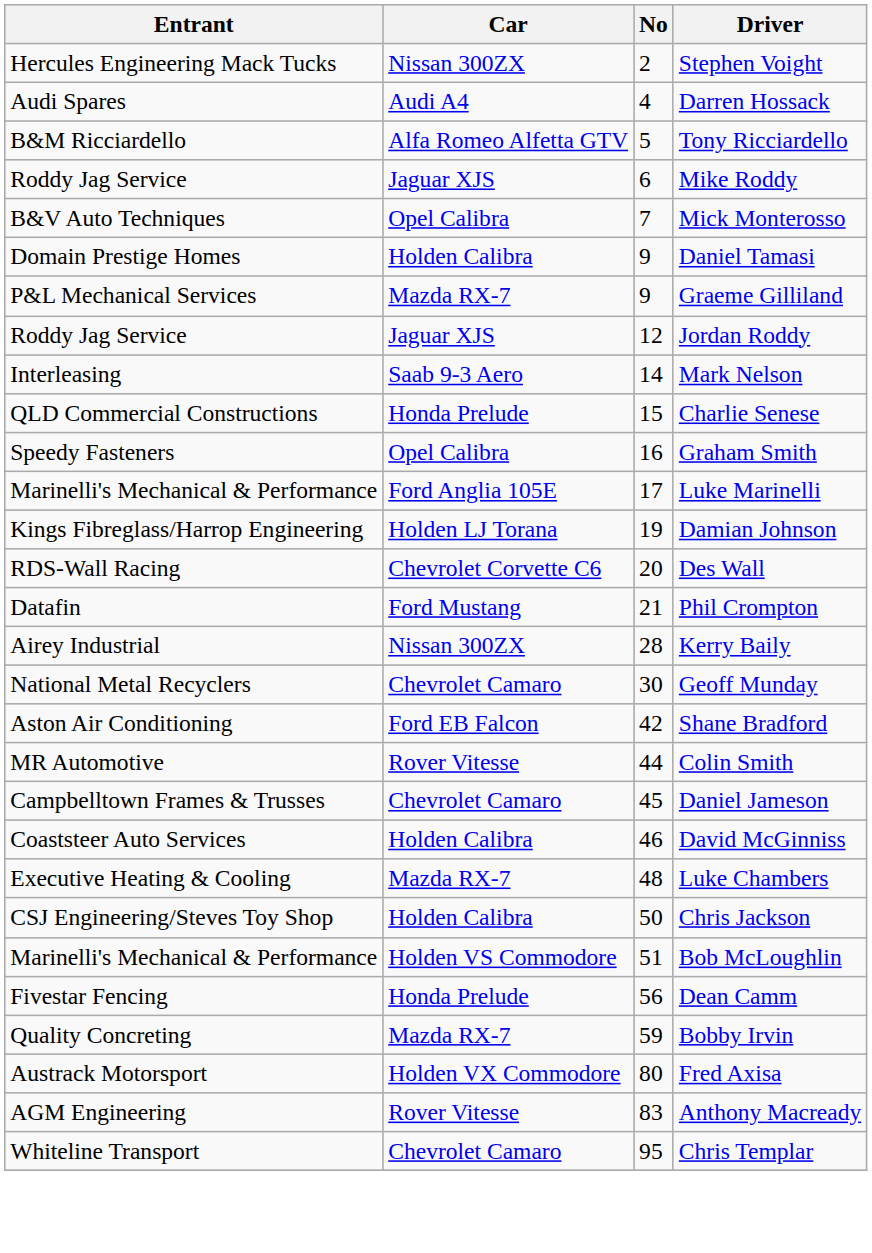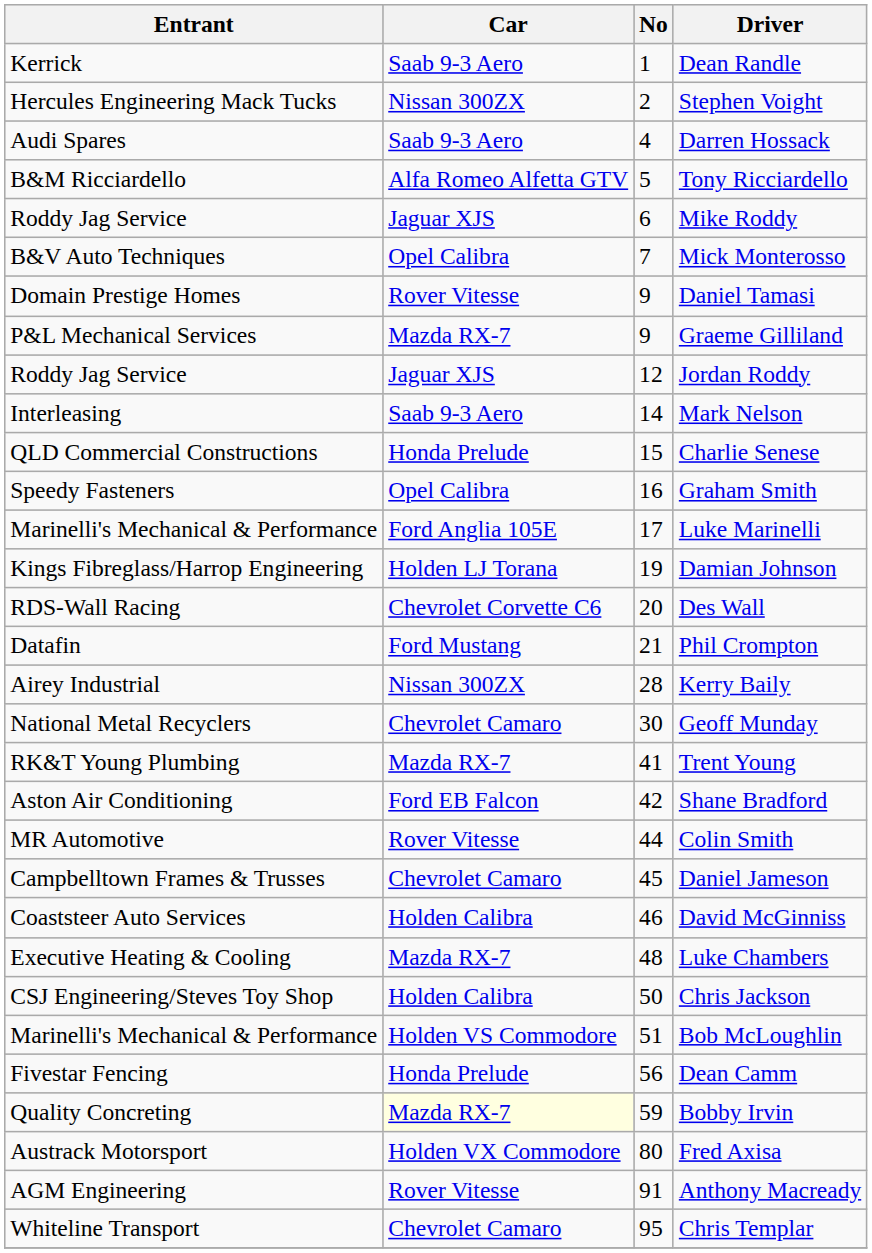+ row: Kerrick | Saab 9-3 Aero | 1 | Dean Randle
Darren Hossack | Car: Audi A4 -> Saab 9-3 Aero
Daniel Tamasi | Car: Holden Calibra -> Rover Vitesse
+ row: RK&T Young Plumbing | Mazda RX-7 | 41 | Trent Young
Bobby Irvin | Car: no background -> lightyellow background
Anthony Macready | No: 83 -> 91
